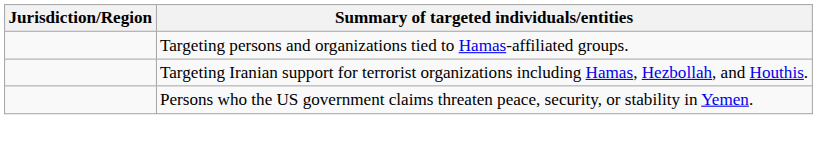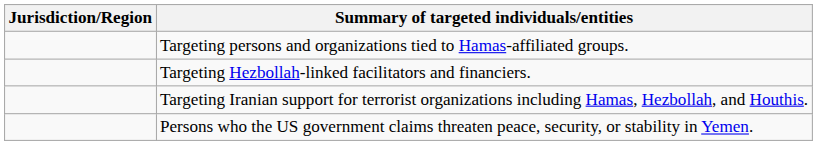+ row: Targeting Hezbollah-linked facilitators and financiers.
